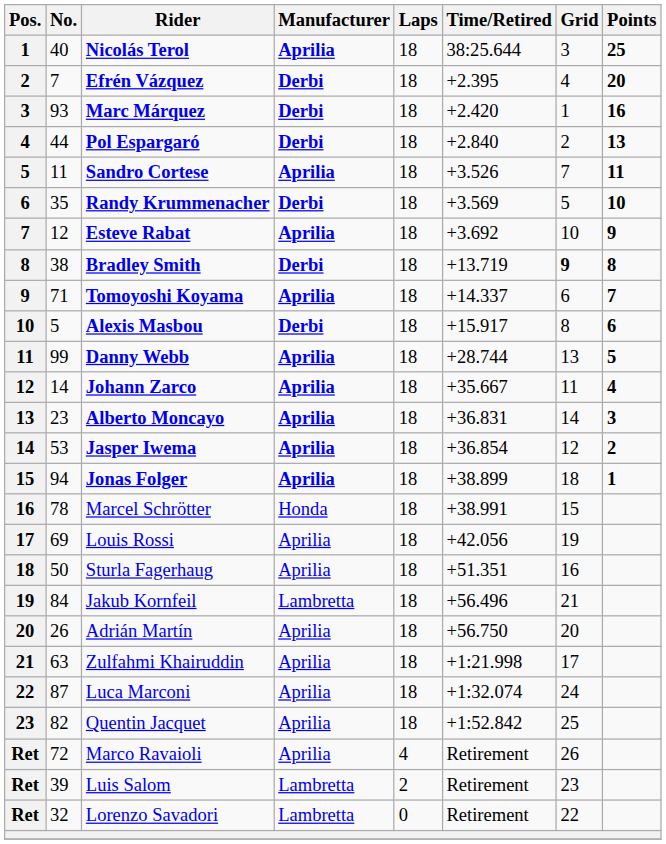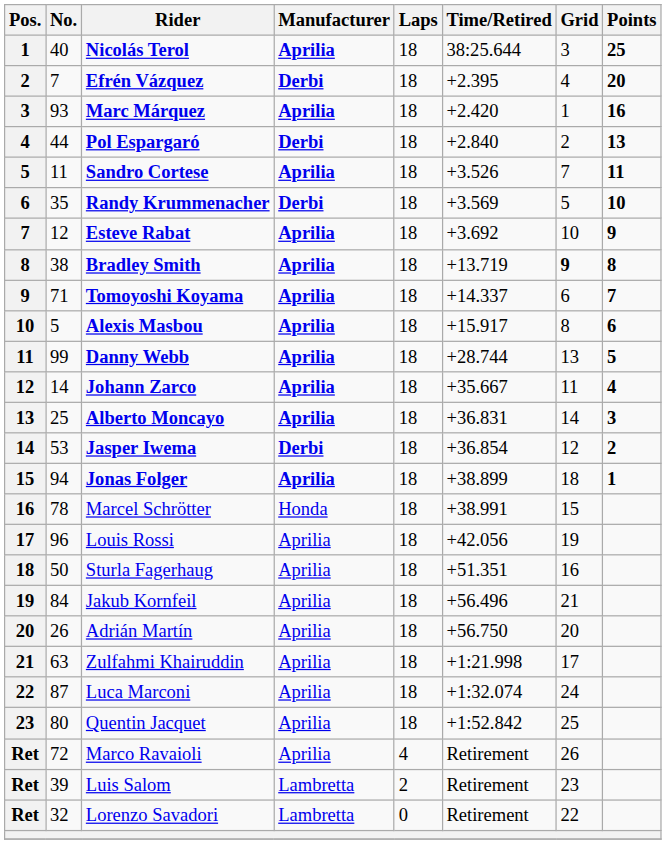Marc Márquez | Manufacturer: Derbi -> Aprilia
Bradley Smith | Manufacturer: Derbi -> Aprilia
Alexis Masbou | Manufacturer: Derbi -> Aprilia
Alberto Moncayo | No.: 23 -> 25
Jasper Iwema | Manufacturer: Aprilia -> Derbi
Louis Rossi | No.: 69 -> 96
Jakub Kornfeil | Manufacturer: Lambretta -> Aprilia
Quentin Jacquet | No.: 82 -> 80
